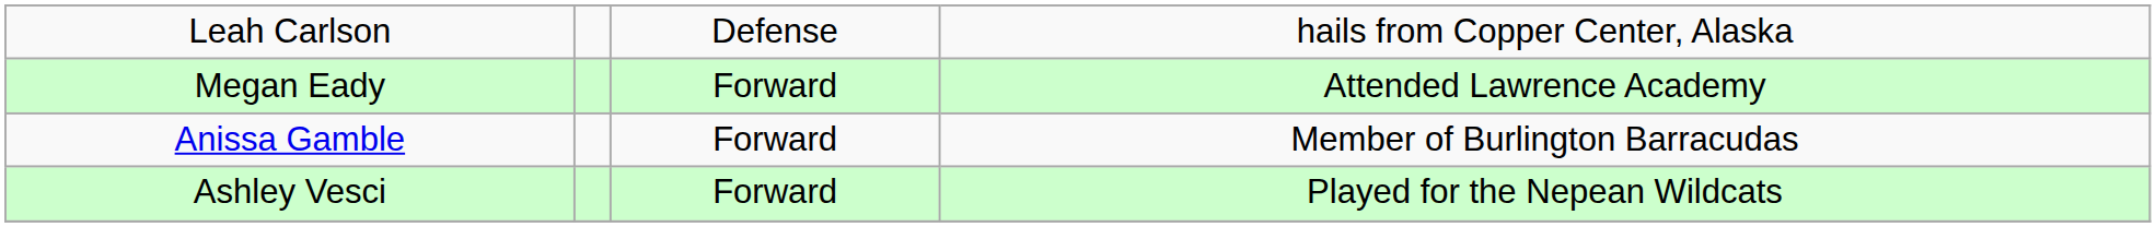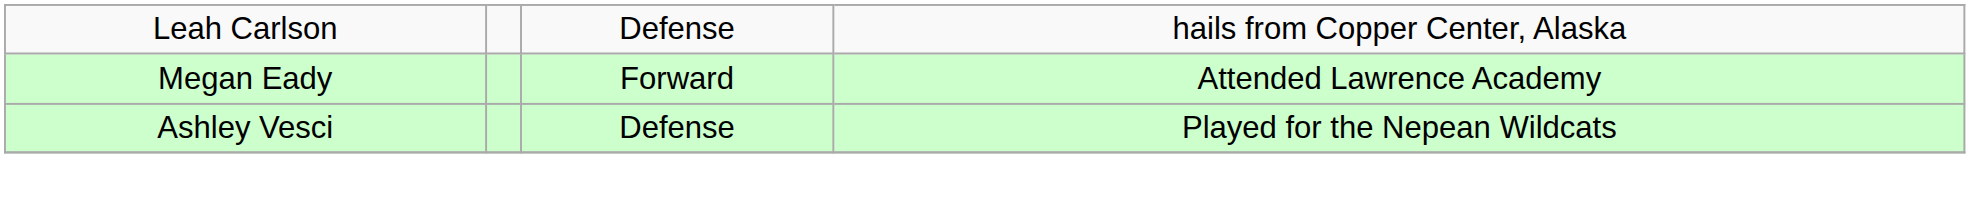- row: Anissa Gamble | Forward | Member of Burlington Barracudas
Ashley Vesci | column 3: Forward -> Defense
